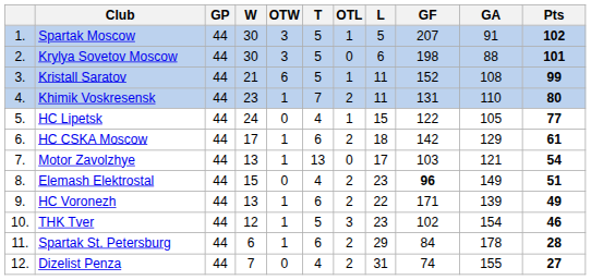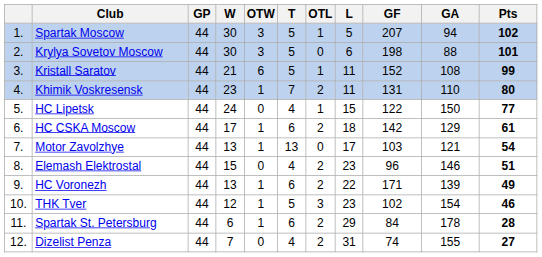Spartak Moscow | GA: 91 -> 94
HC Lipetsk | GA: 105 -> 150
Elemash Elektrostal | GF: bold -> normal
Elemash Elektrostal | GA: 149 -> 146
